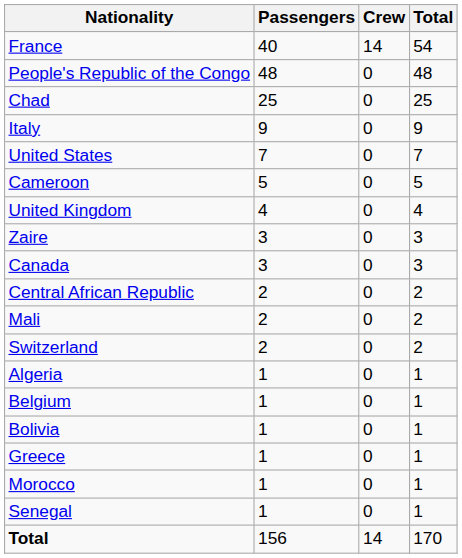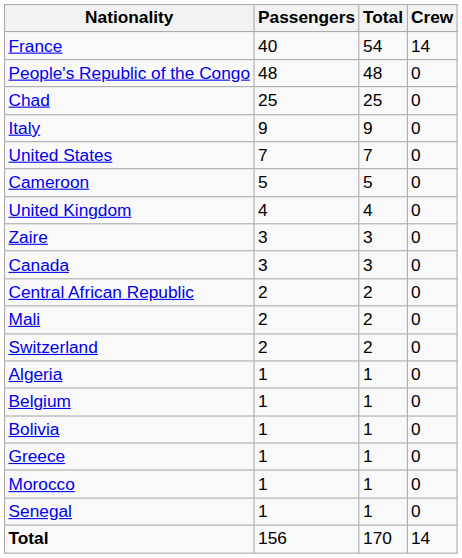columns swapped: Crew <-> Total
